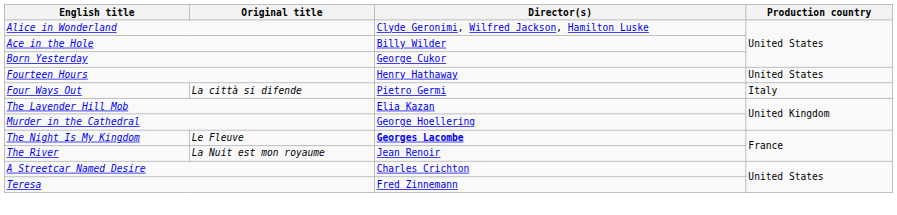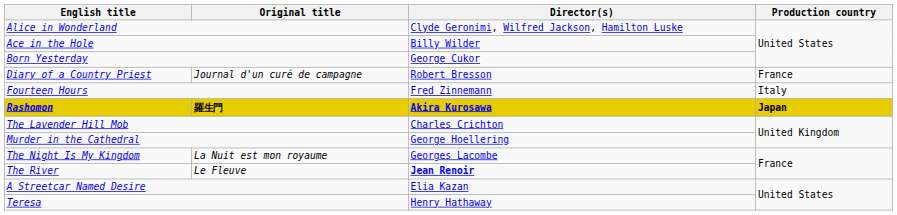+ row: Diary of a Country Priest | Journal d'un curé de campagne | Robert Bresson | France
Fourteen Hours | Director(s): Henry Hathaway -> Fred Zinnemann
Fourteen Hours | Production country: United States -> Italy
- row: Four Ways Out | La città si difende | Pietro Germi | Italy
+ row: Rashomon | 羅生門 | Akira Kurosawa | Japan
The Lavender Hill Mob | Director(s): Elia Kazan -> Charles Crichton
The Night Is My Kingdom | Original title: Le Fleuve -> La Nuit est mon royaume
The Night Is My Kingdom | Director(s): bold -> normal
The River | Original title: La Nuit est mon royaume -> Le Fleuve
The River | Director(s): normal -> bold
A Streetcar Named Desire | Director(s): Charles Crichton -> Elia Kazan
Teresa | Director(s): Fred Zinnemann -> Henry Hathaway
